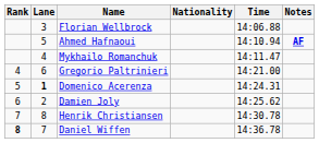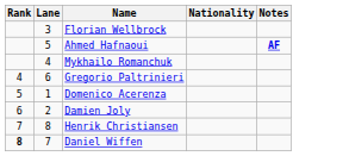- column: Time | 14:06.88 | 14:10.94 | 14:11.47 | 14:21.00 | 14:24.31 | 14:25.62 | 14:30.78 | 14:36.78
Domenico Acerenza | Lane: bold -> normal
